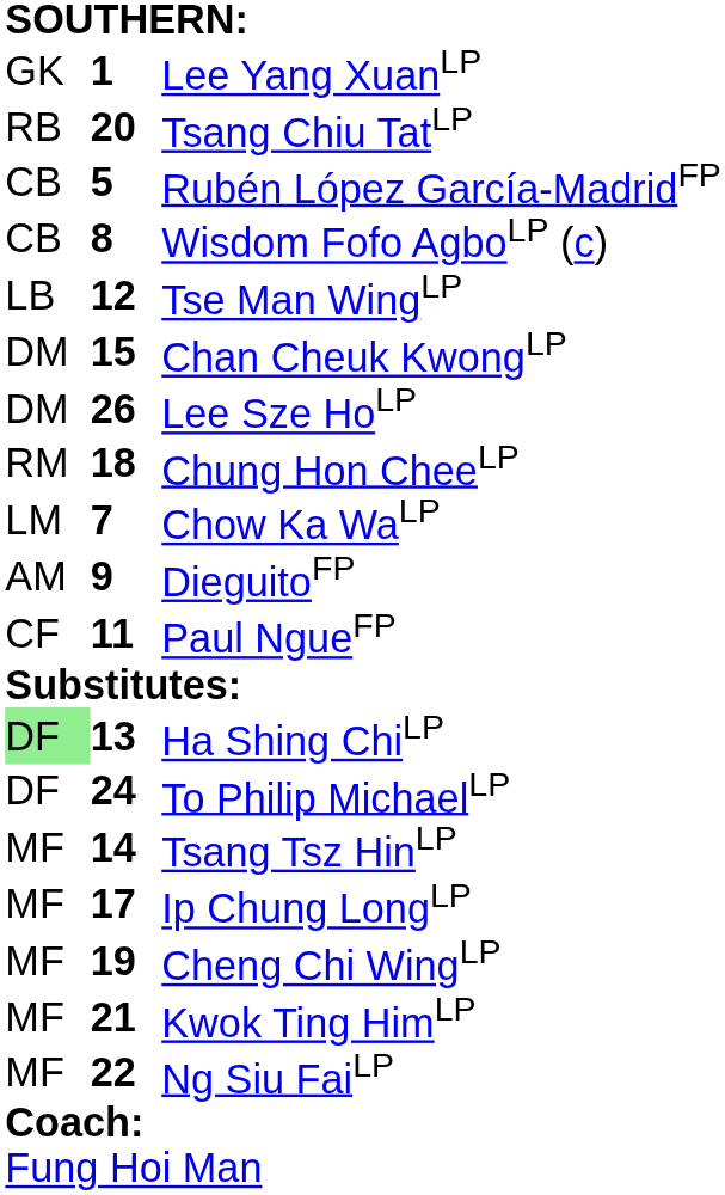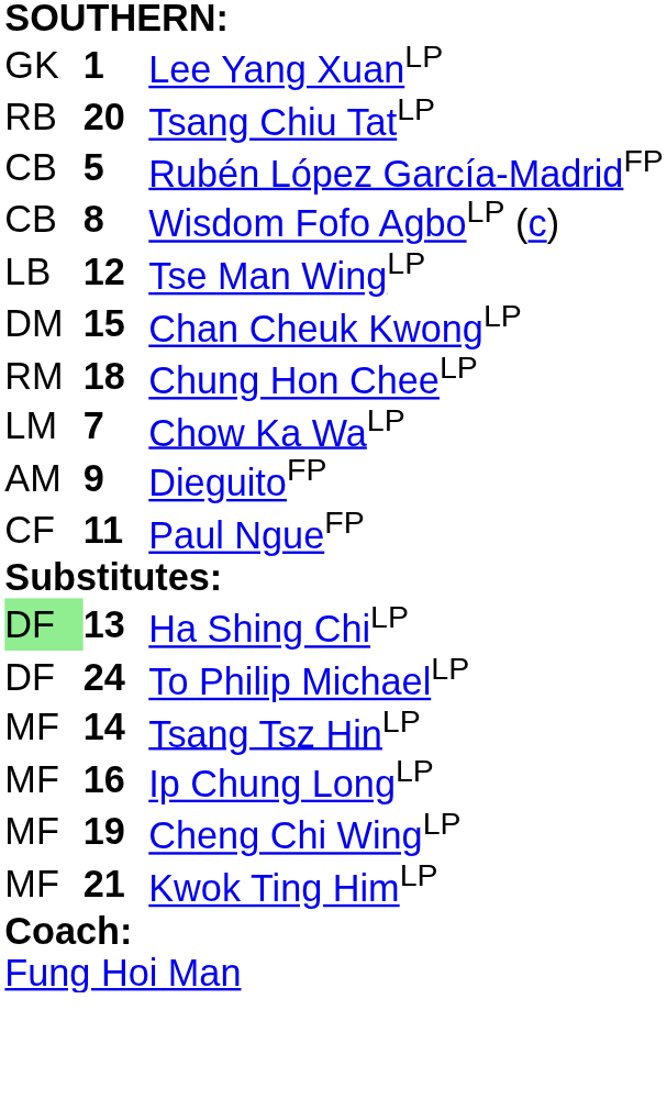- row: DM | 26 | Lee Sze HoLP
Ip Chung LongLP | column 2: 17 -> 16
- row: MF | 22 | Ng Siu FaiLP
